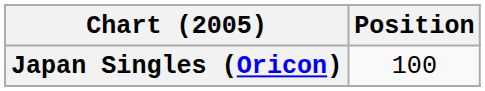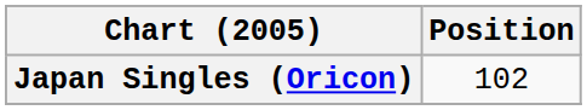Japan Singles (Oricon) | Position: 100 -> 102
